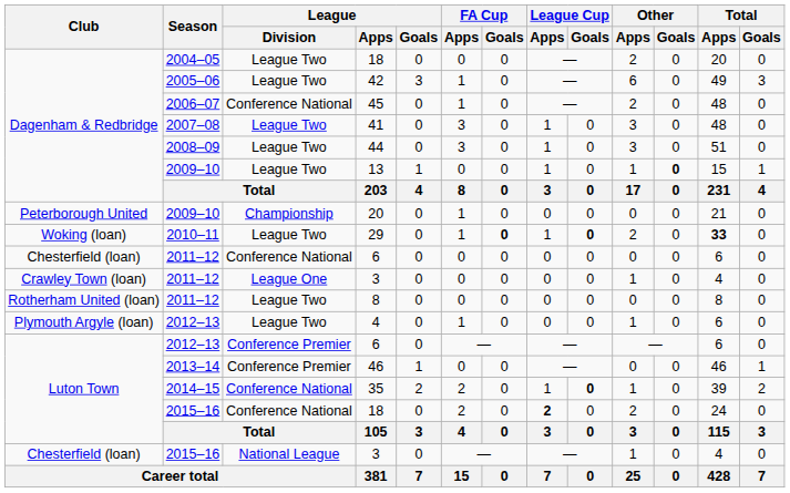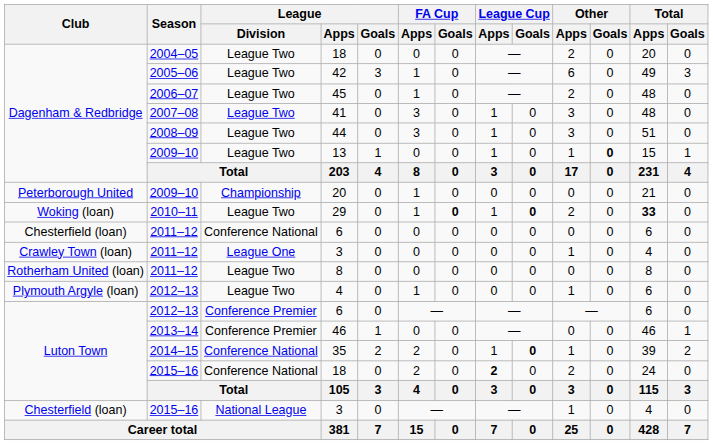45 | League / Division: Conference National -> League Two
